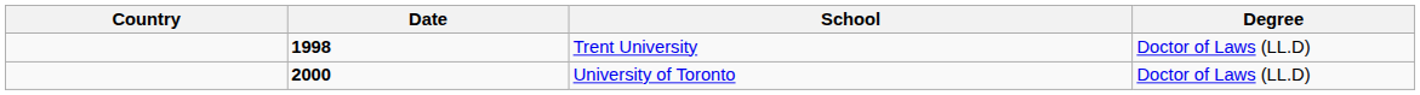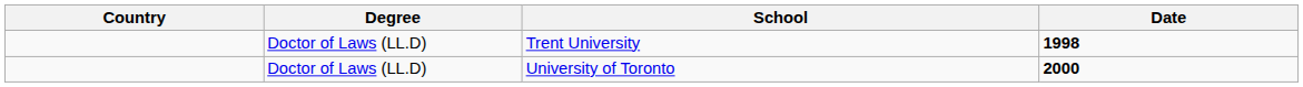columns swapped: Date <-> Degree
